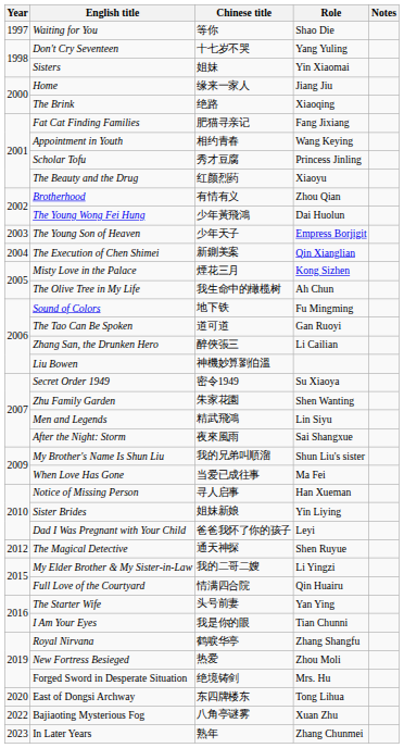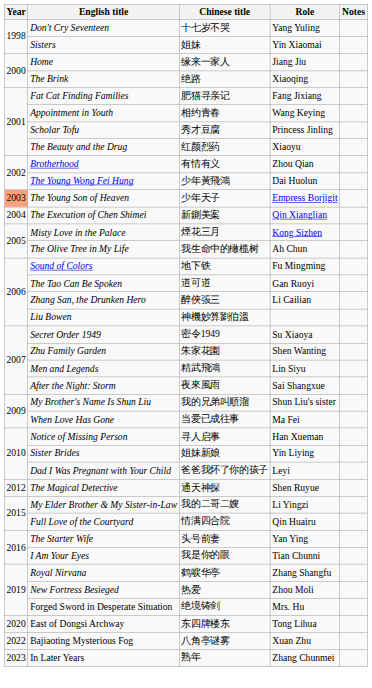- row: 1997 | Waiting for You | 等你 | Shao Die
The Young Son of Heaven | Year: no background -> lightsalmon background
